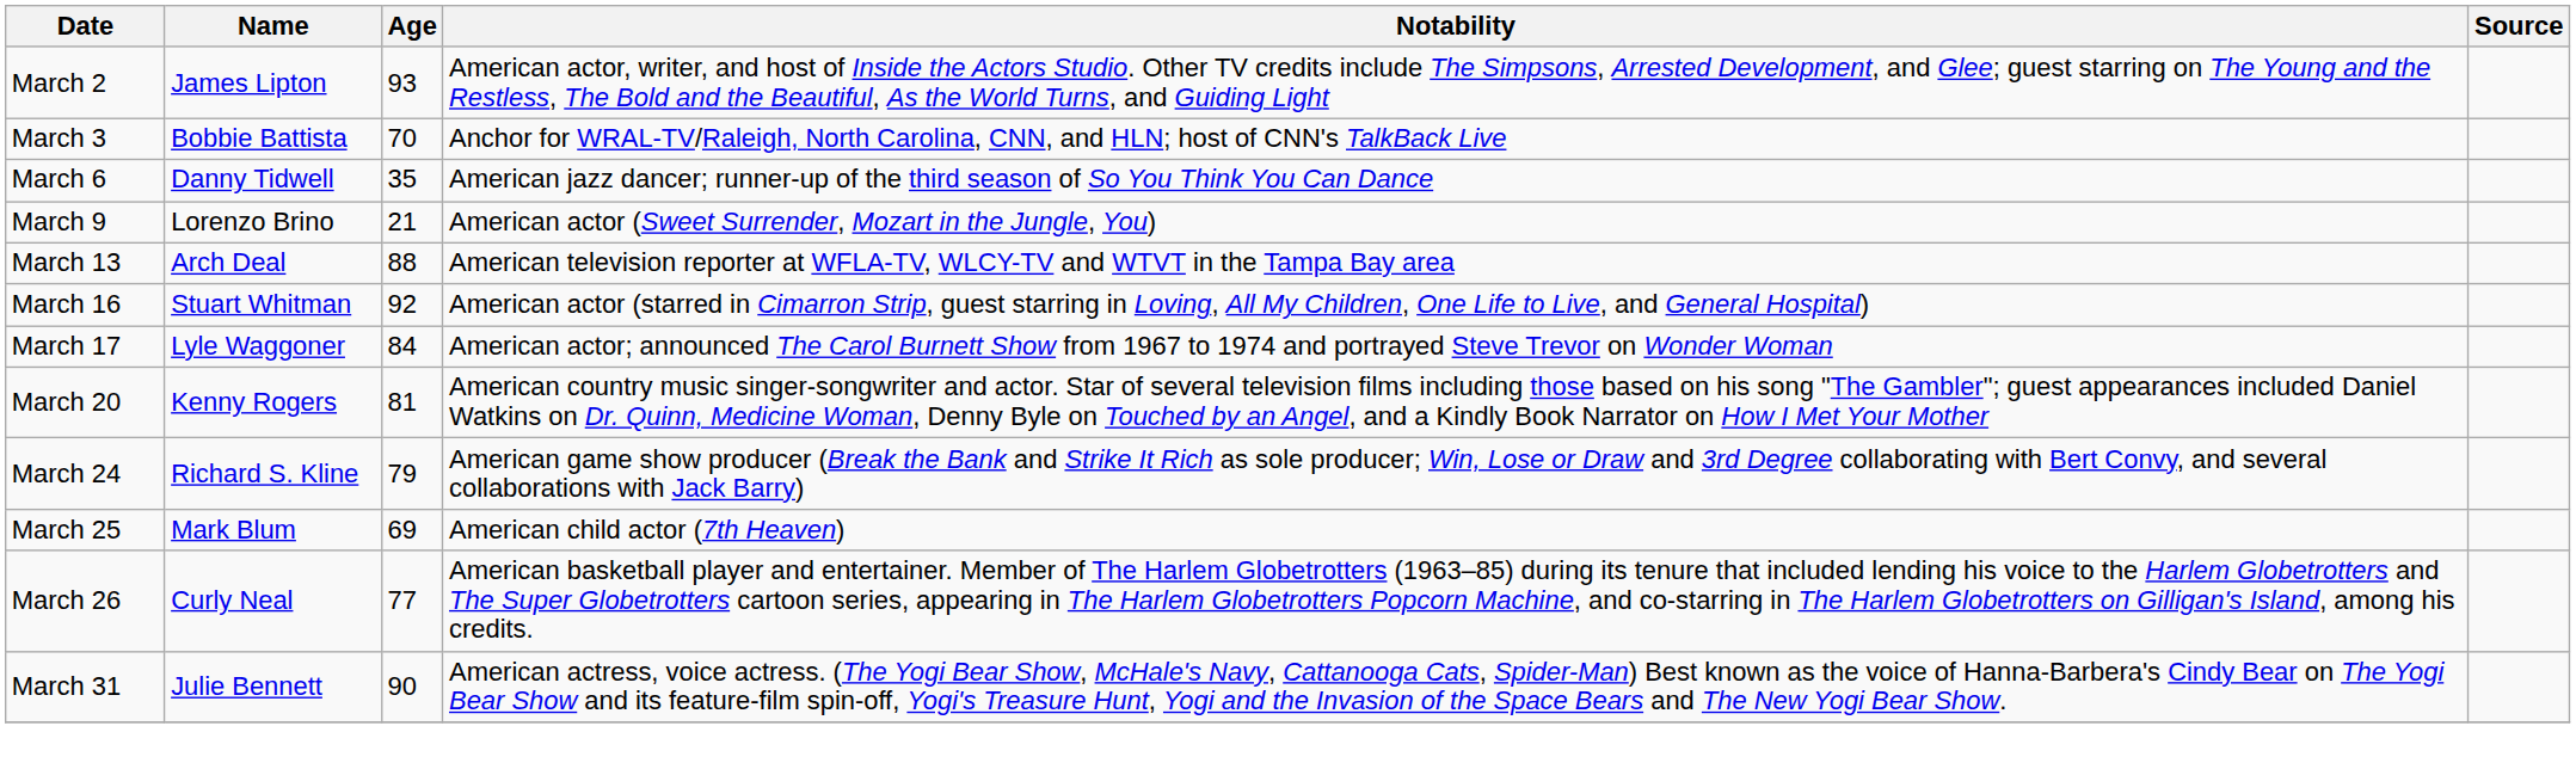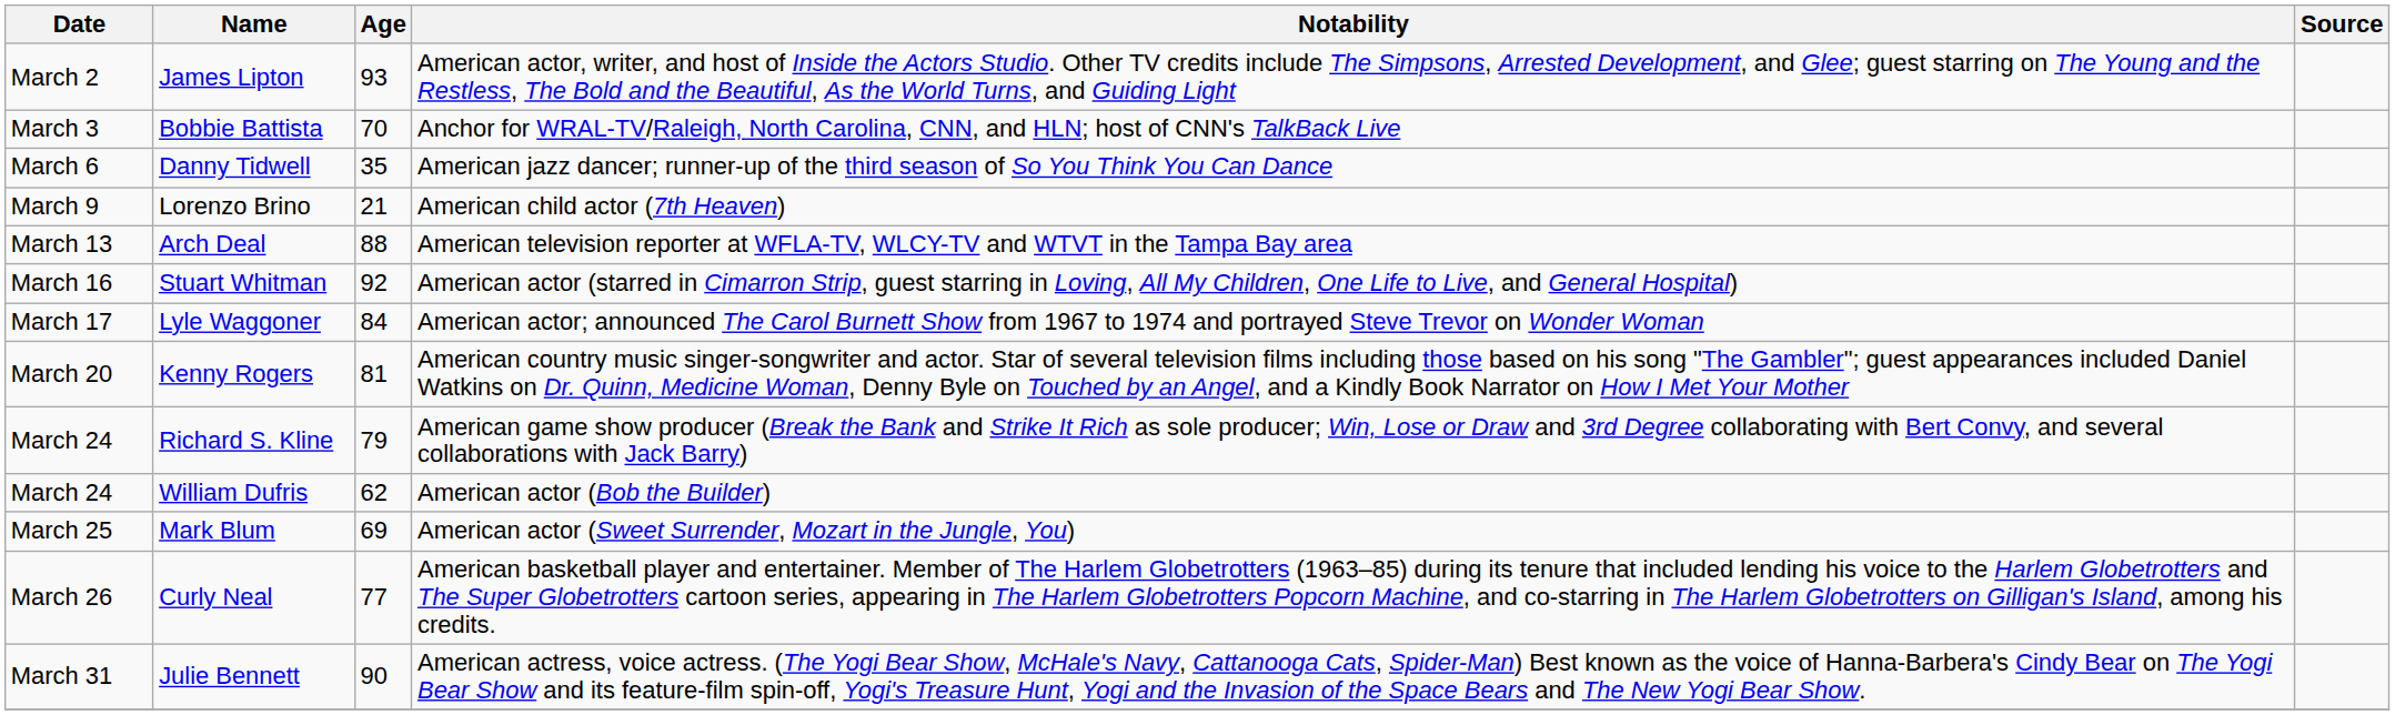Lorenzo Brino | Notability: American actor (Sweet Surrender, Mozart in the Jungle, You) -> American child actor (7th Heaven)
+ row: March 24 | William Dufris | 62 | American actor (Bob the Builder)
Mark Blum | Notability: American child actor (7th Heaven) -> American actor (Sweet Surrender, Mozart in the Jungle, You)
